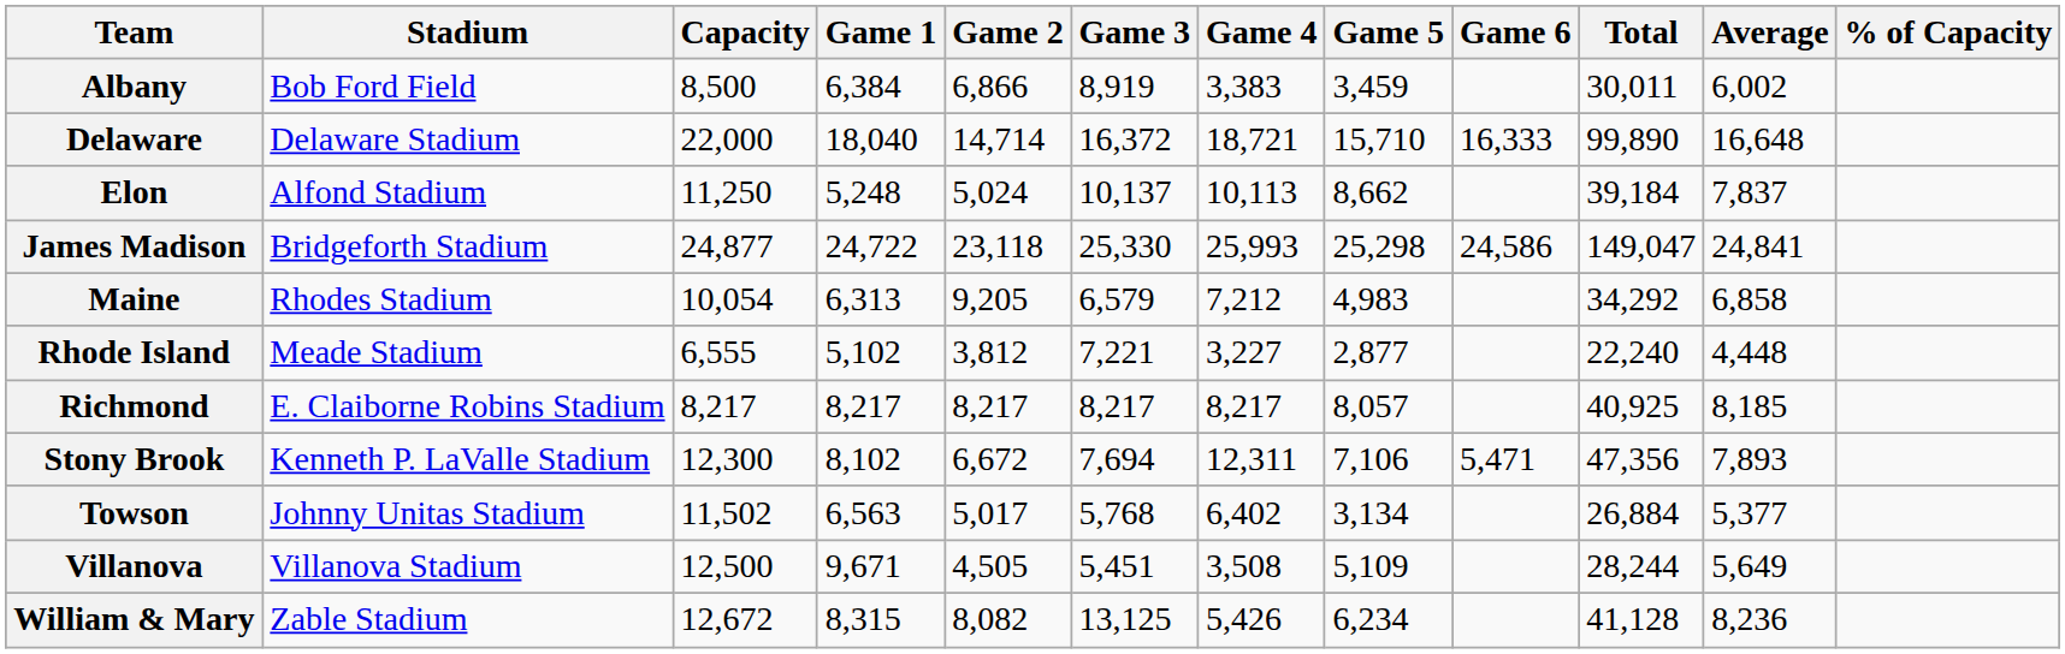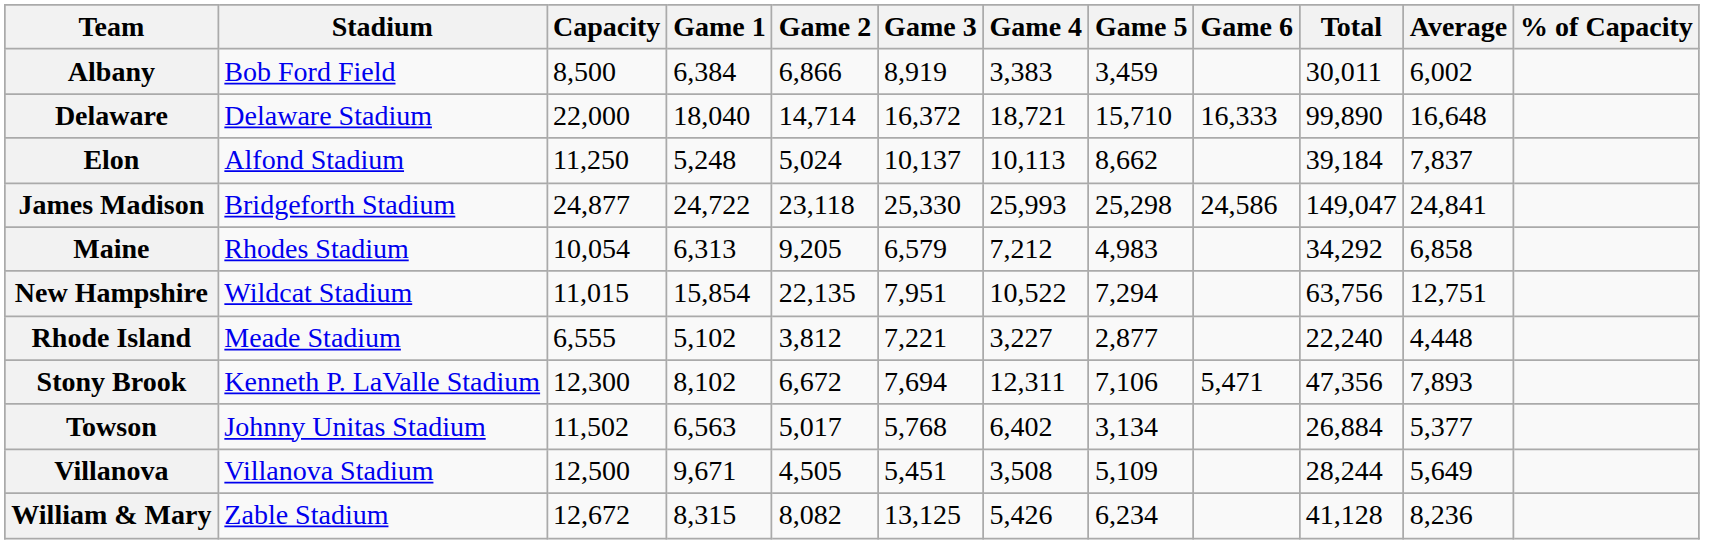+ row: New Hampshire | Wildcat Stadium | 11,015 | 15,854 | 22,135 | 7,951 | 10,522 | 7,294 | 63,756 | 12,751
- row: Richmond | E. Claiborne Robins Stadium | 8,217 | 8,217 | 8,217 | 8,217 | 8,217 | 8,057 | 40,925 | 8,185
